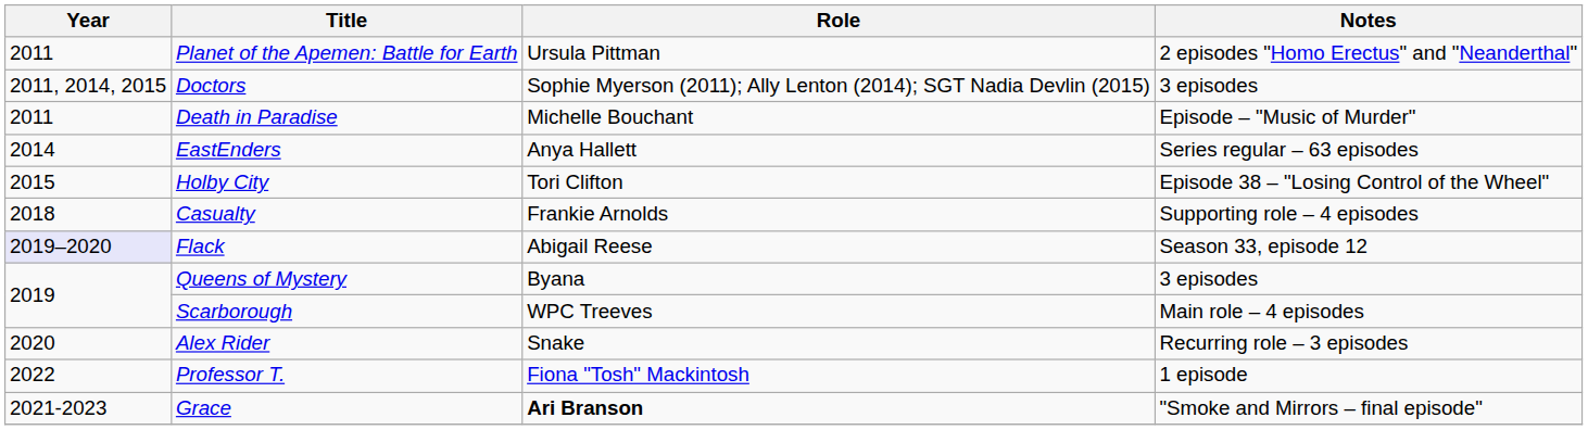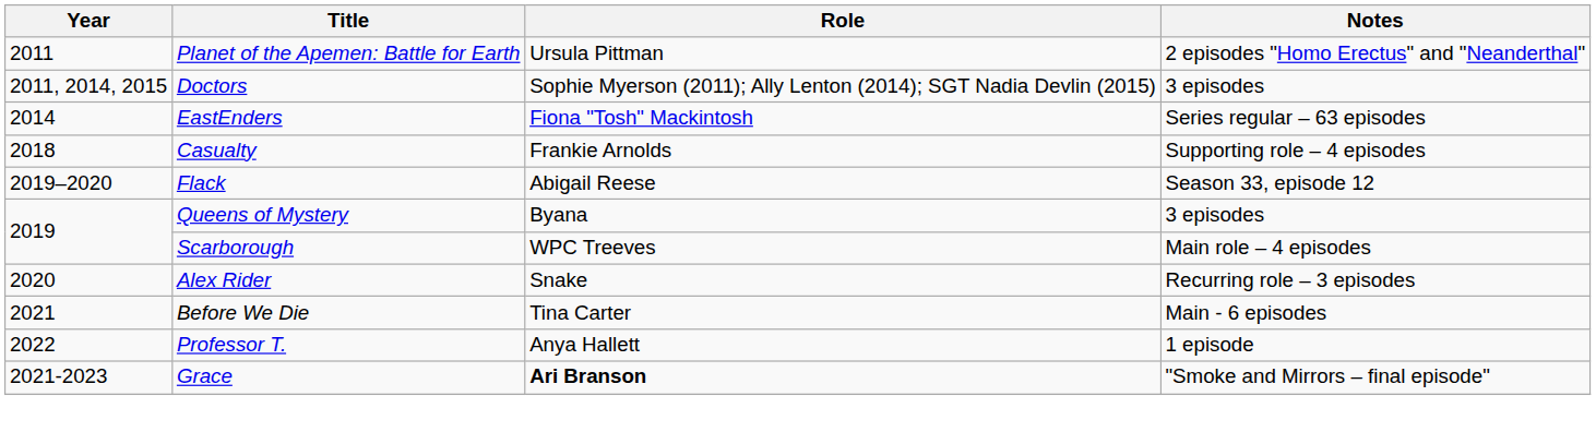- row: 2011 | Death in Paradise | Michelle Bouchant | Episode – "Music of Murder"
EastEnders | Role: Anya Hallett -> Fiona "Tosh" Mackintosh
- row: 2015 | Holby City | Tori Clifton | Episode 38 – "Losing Control of the Wheel"
Flack | Year: lavender background -> no background
+ row: 2021 | Before We Die | Tina Carter | Main - 6 episodes
Professor T. | Role: Fiona "Tosh" Mackintosh -> Anya Hallett
